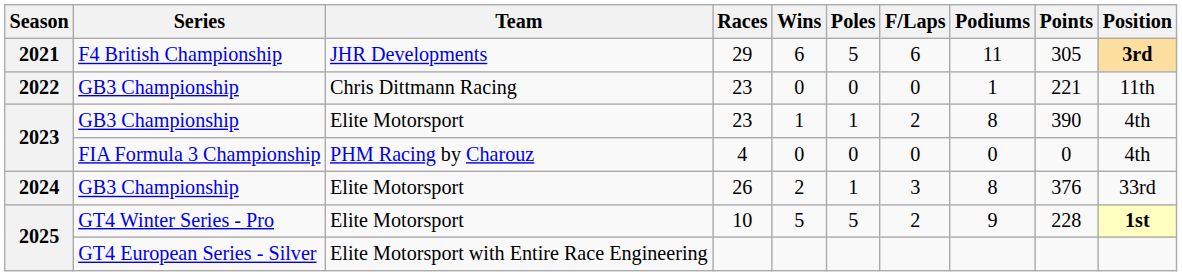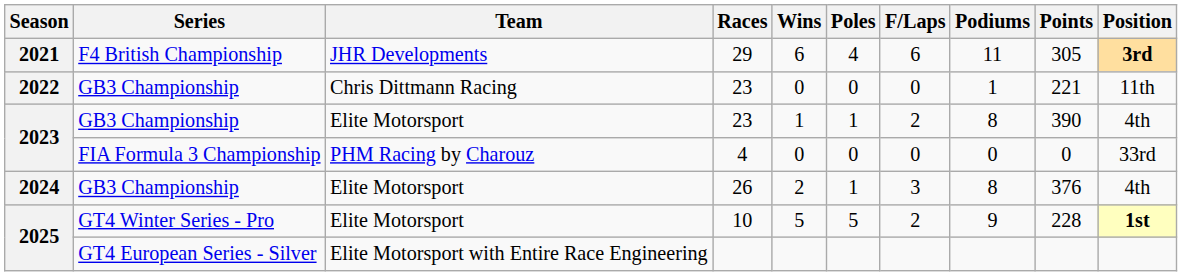2021 | Poles: 5 -> 4
2023 / FIA Formula 3 Championship | Position: 4th -> 33rd
2024 | Position: 33rd -> 4th
